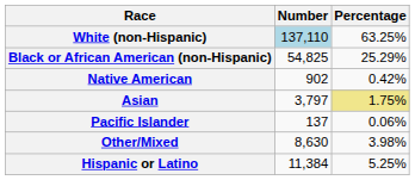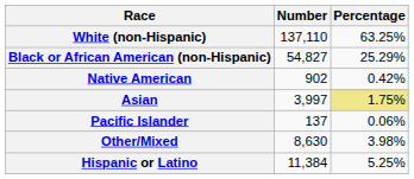White (non-Hispanic) | Number: lightblue background -> no background
Black or African American (non-Hispanic) | Number: 54,825 -> 54,827
Asian | Number: 3,797 -> 3,997
